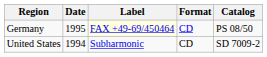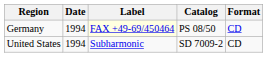columns swapped: Format <-> Catalog
Germany | Date: 1995 -> 1994
